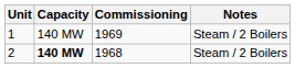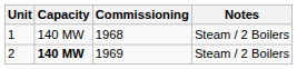1 | Commissioning: 1969 -> 1968
2 | Commissioning: 1968 -> 1969
